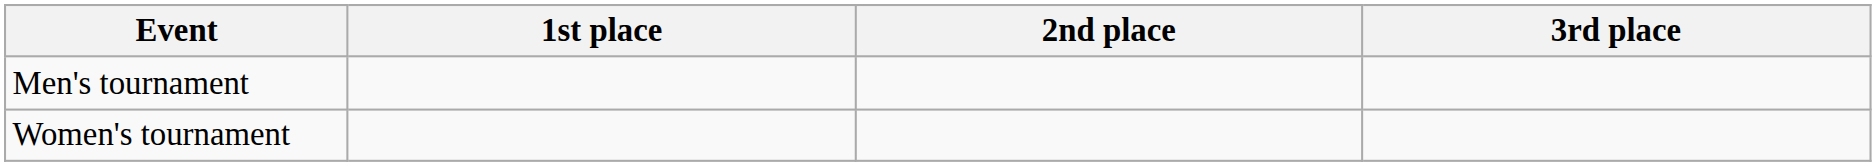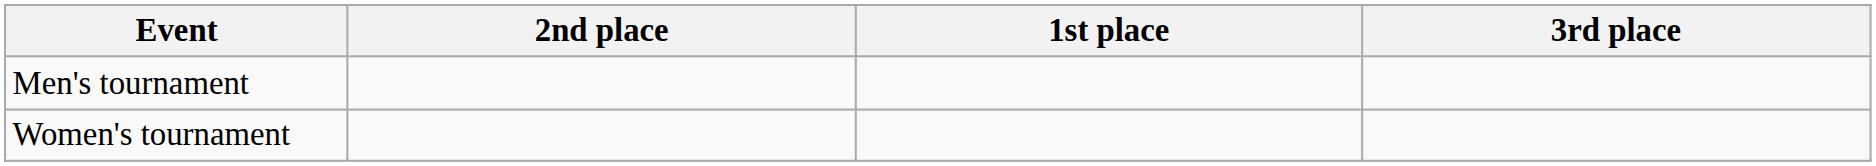columns swapped: 1st place <-> 2nd place
